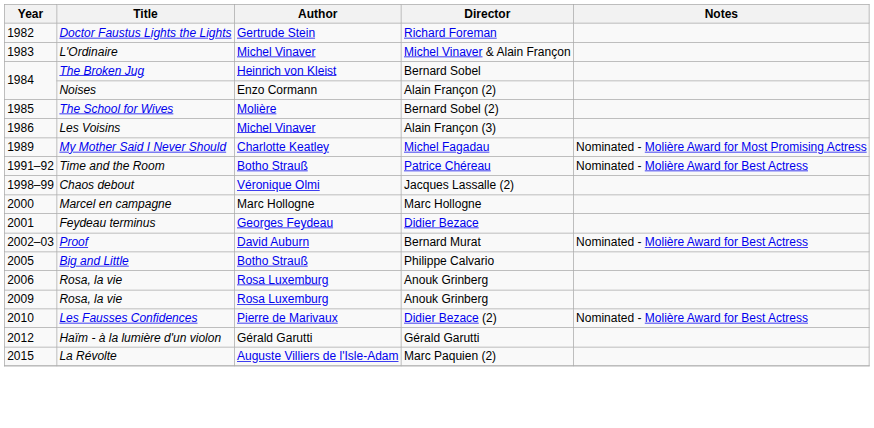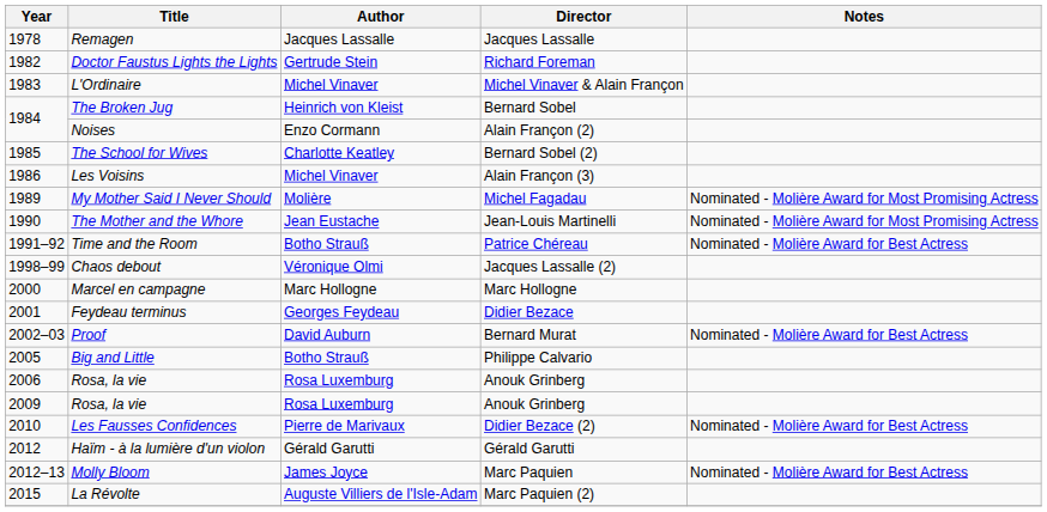+ row: 1978 | Remagen | Jacques Lassalle | Jacques Lassalle
The School for Wives | Author: Molière -> Charlotte Keatley
My Mother Said I Never Should | Author: Charlotte Keatley -> Molière
+ row: 1990 | The Mother and the Whore | Jean Eustache | Jean-Louis Martinelli | Nominated - Molière Award for Most Promising Actress
+ row: 2012–13 | Molly Bloom | James Joyce | Marc Paquien | Nominated - Molière Award for Best Actress
